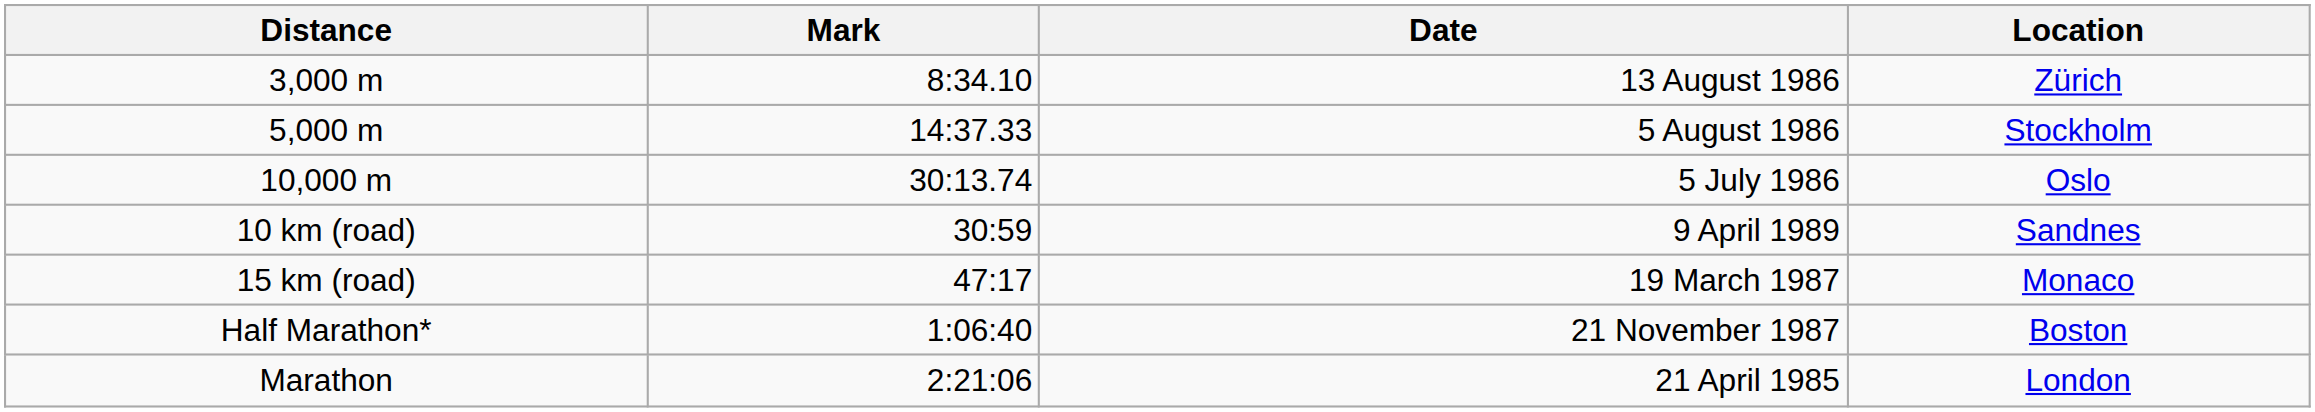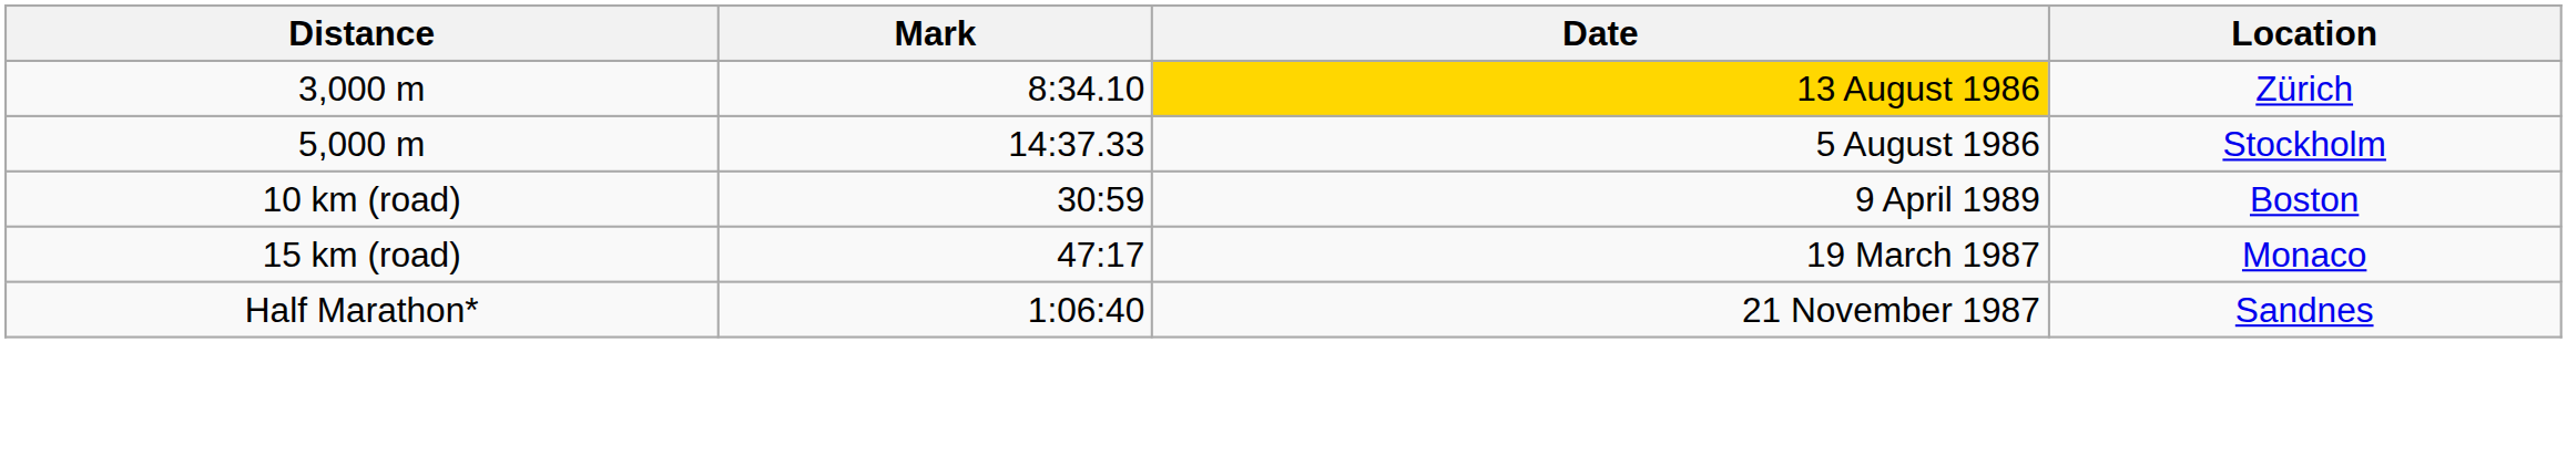3,000 m | Date: no background -> gold background
- row: 10,000 m | 30:13.74 | 5 July 1986 | Oslo
10 km (road) | Location: Sandnes -> Boston
Half Marathon* | Location: Boston -> Sandnes
- row: Marathon | 2:21:06 | 21 April 1985 | London
